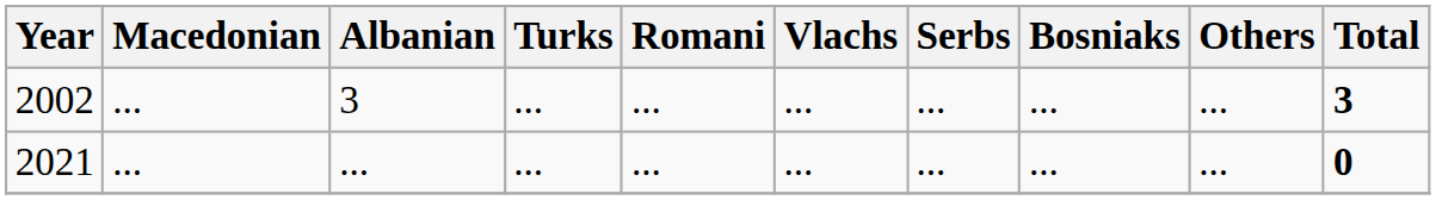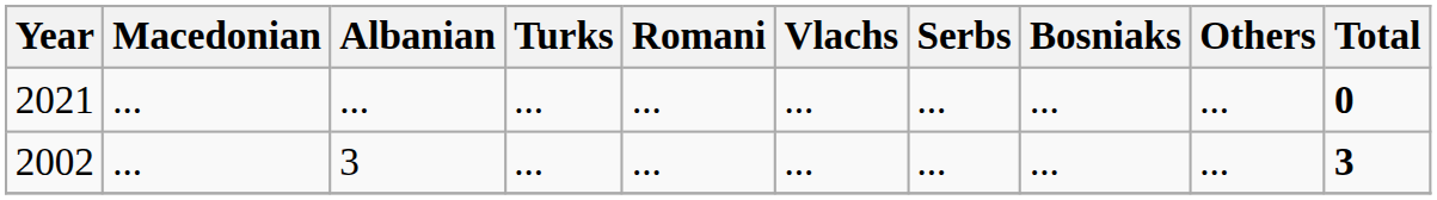rows swapped: 2002 <-> 2021
